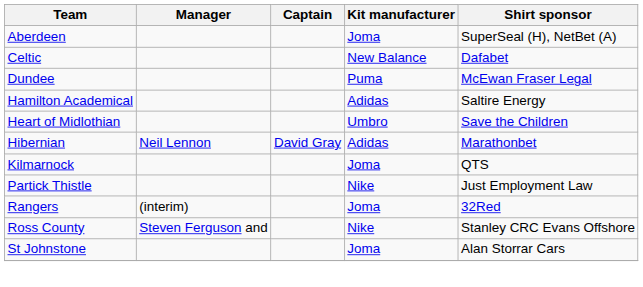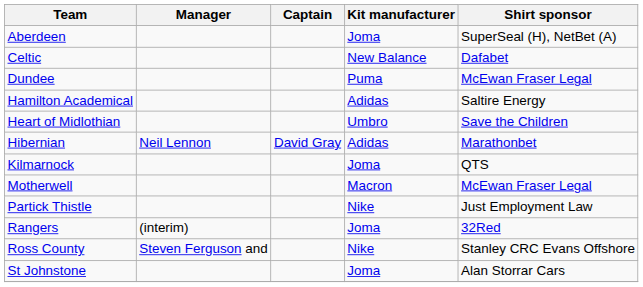+ row: Motherwell | Macron | McEwan Fraser Legal
